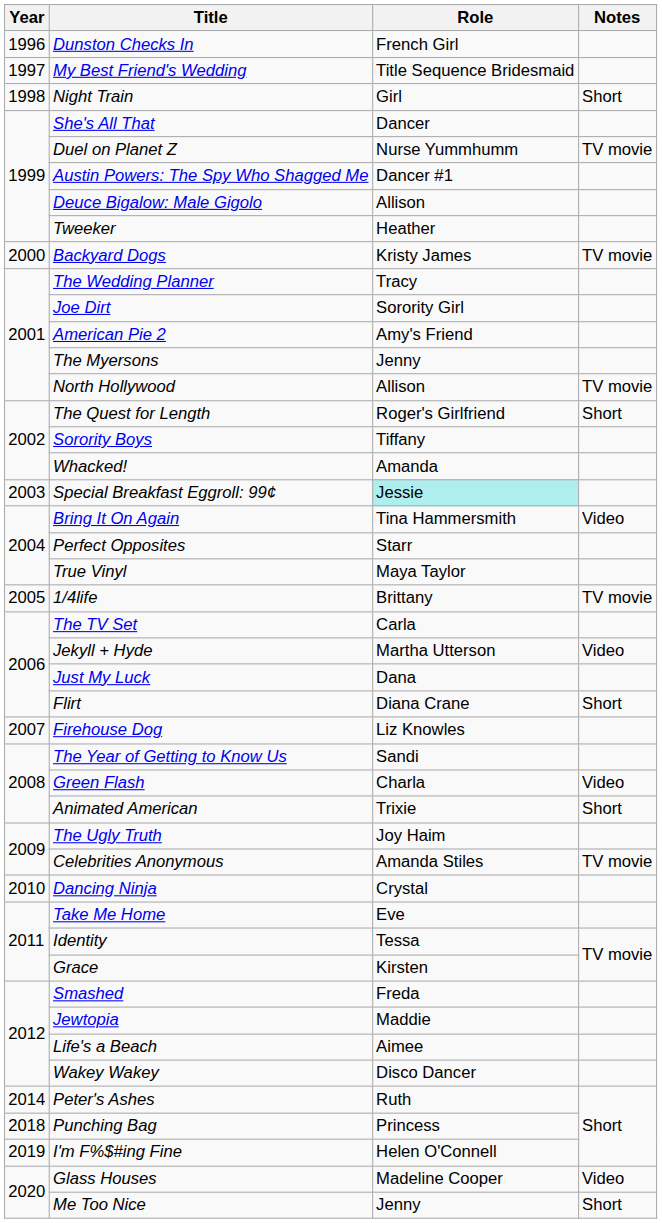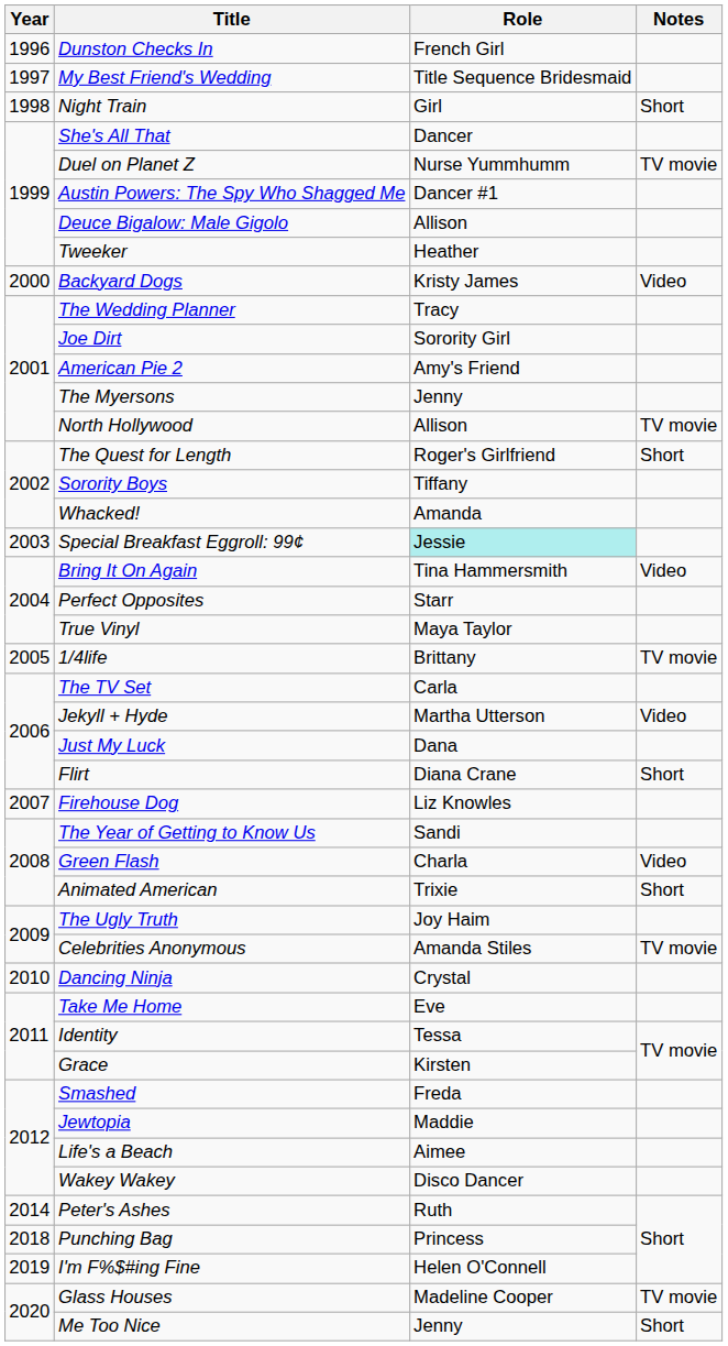Backyard Dogs | Notes: TV movie -> Video
Glass Houses | Notes: Video -> TV movie
